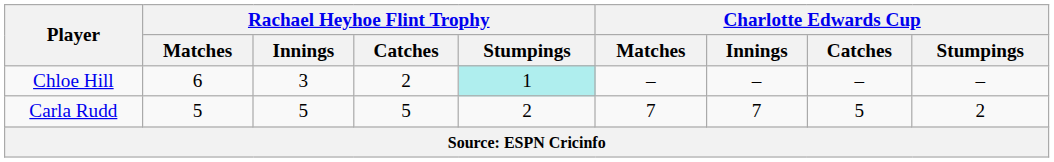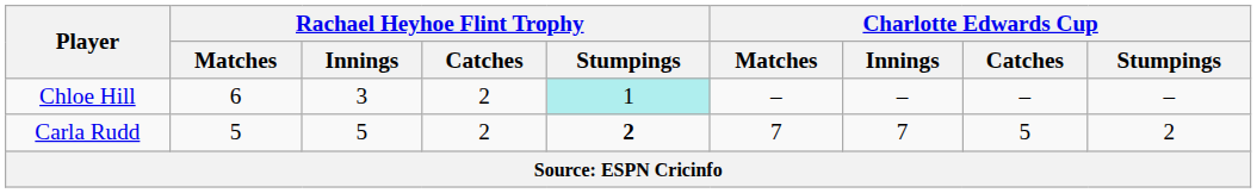Carla Rudd | Rachael Heyhoe Flint Trophy / Catches: 5 -> 2
Carla Rudd | Rachael Heyhoe Flint Trophy / Stumpings: normal -> bold
